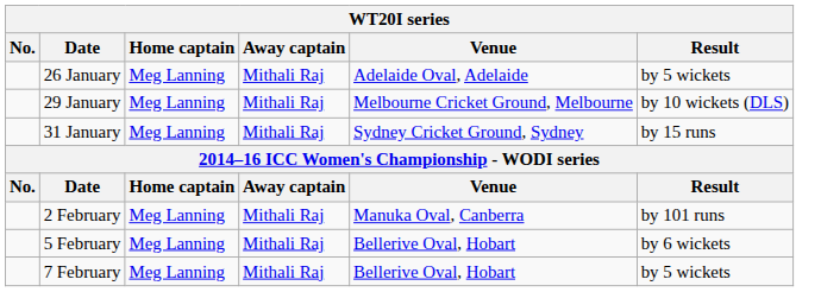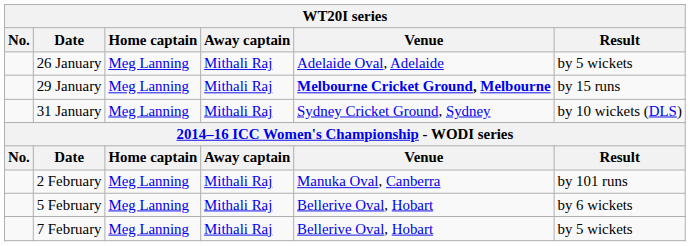29 January | Venue: normal -> bold
29 January | Result: by 10 wickets (DLS) -> by 15 runs
31 January | Result: by 15 runs -> by 10 wickets (DLS)
